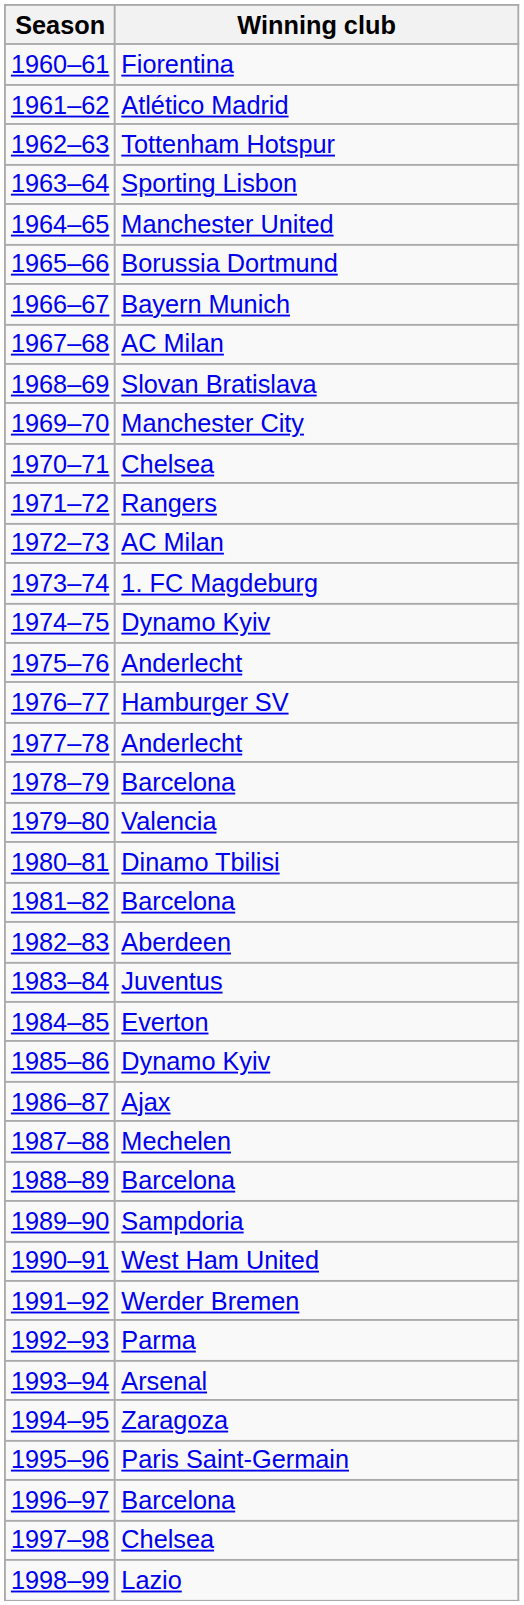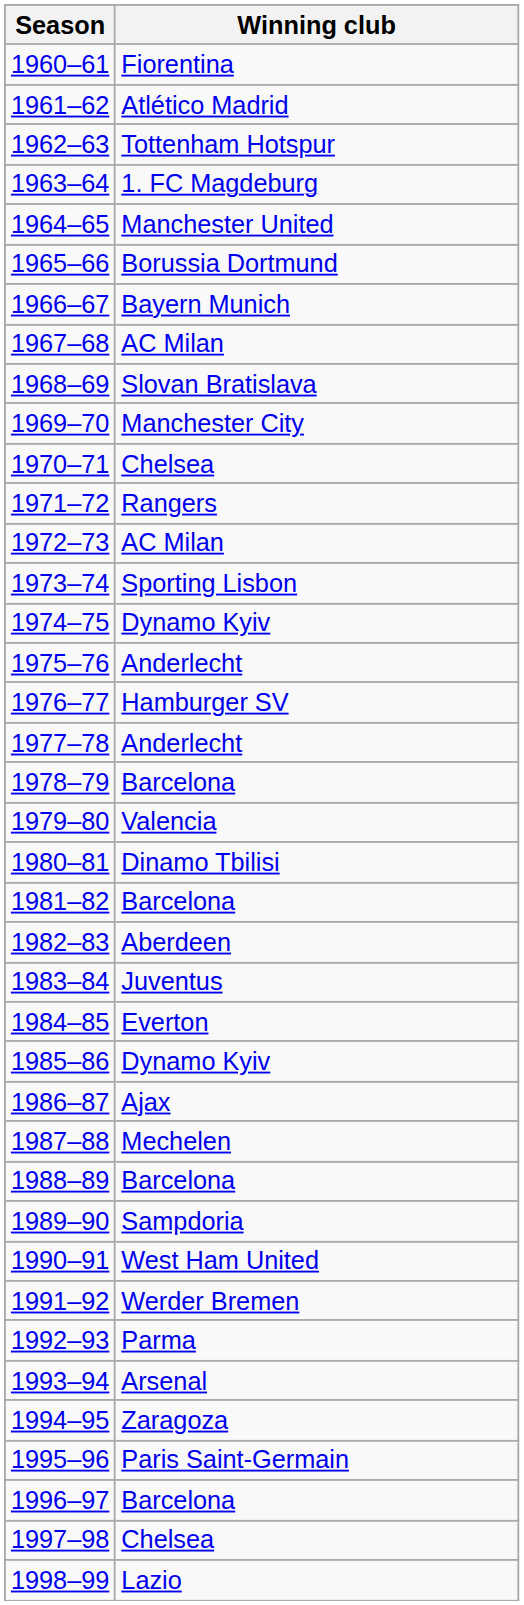1963–64 | Winning club: Sporting Lisbon -> 1. FC Magdeburg
1973–74 | Winning club: 1. FC Magdeburg -> Sporting Lisbon
